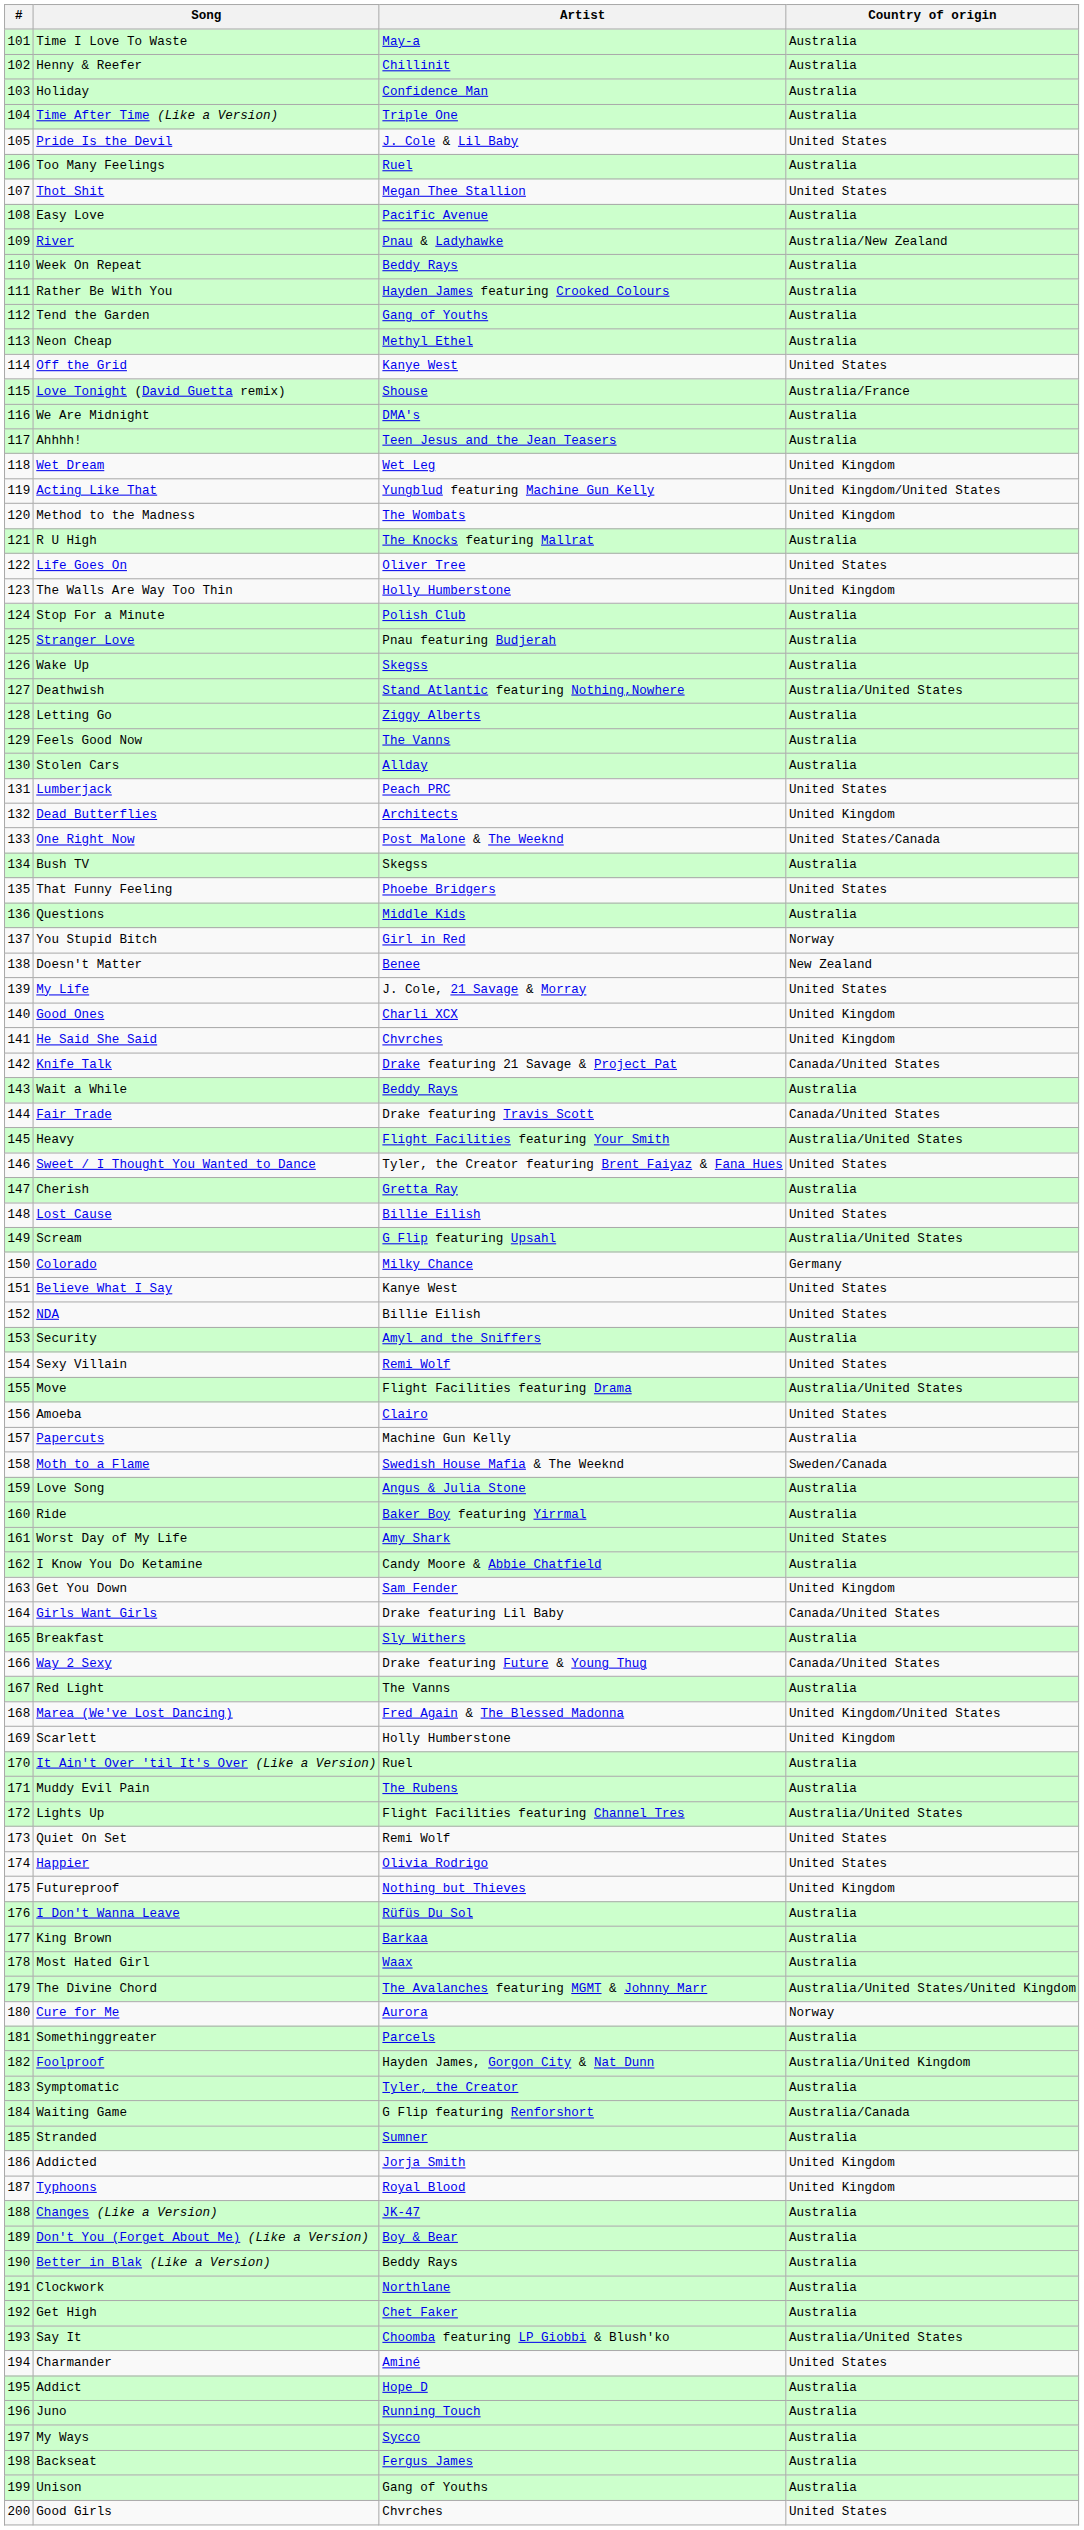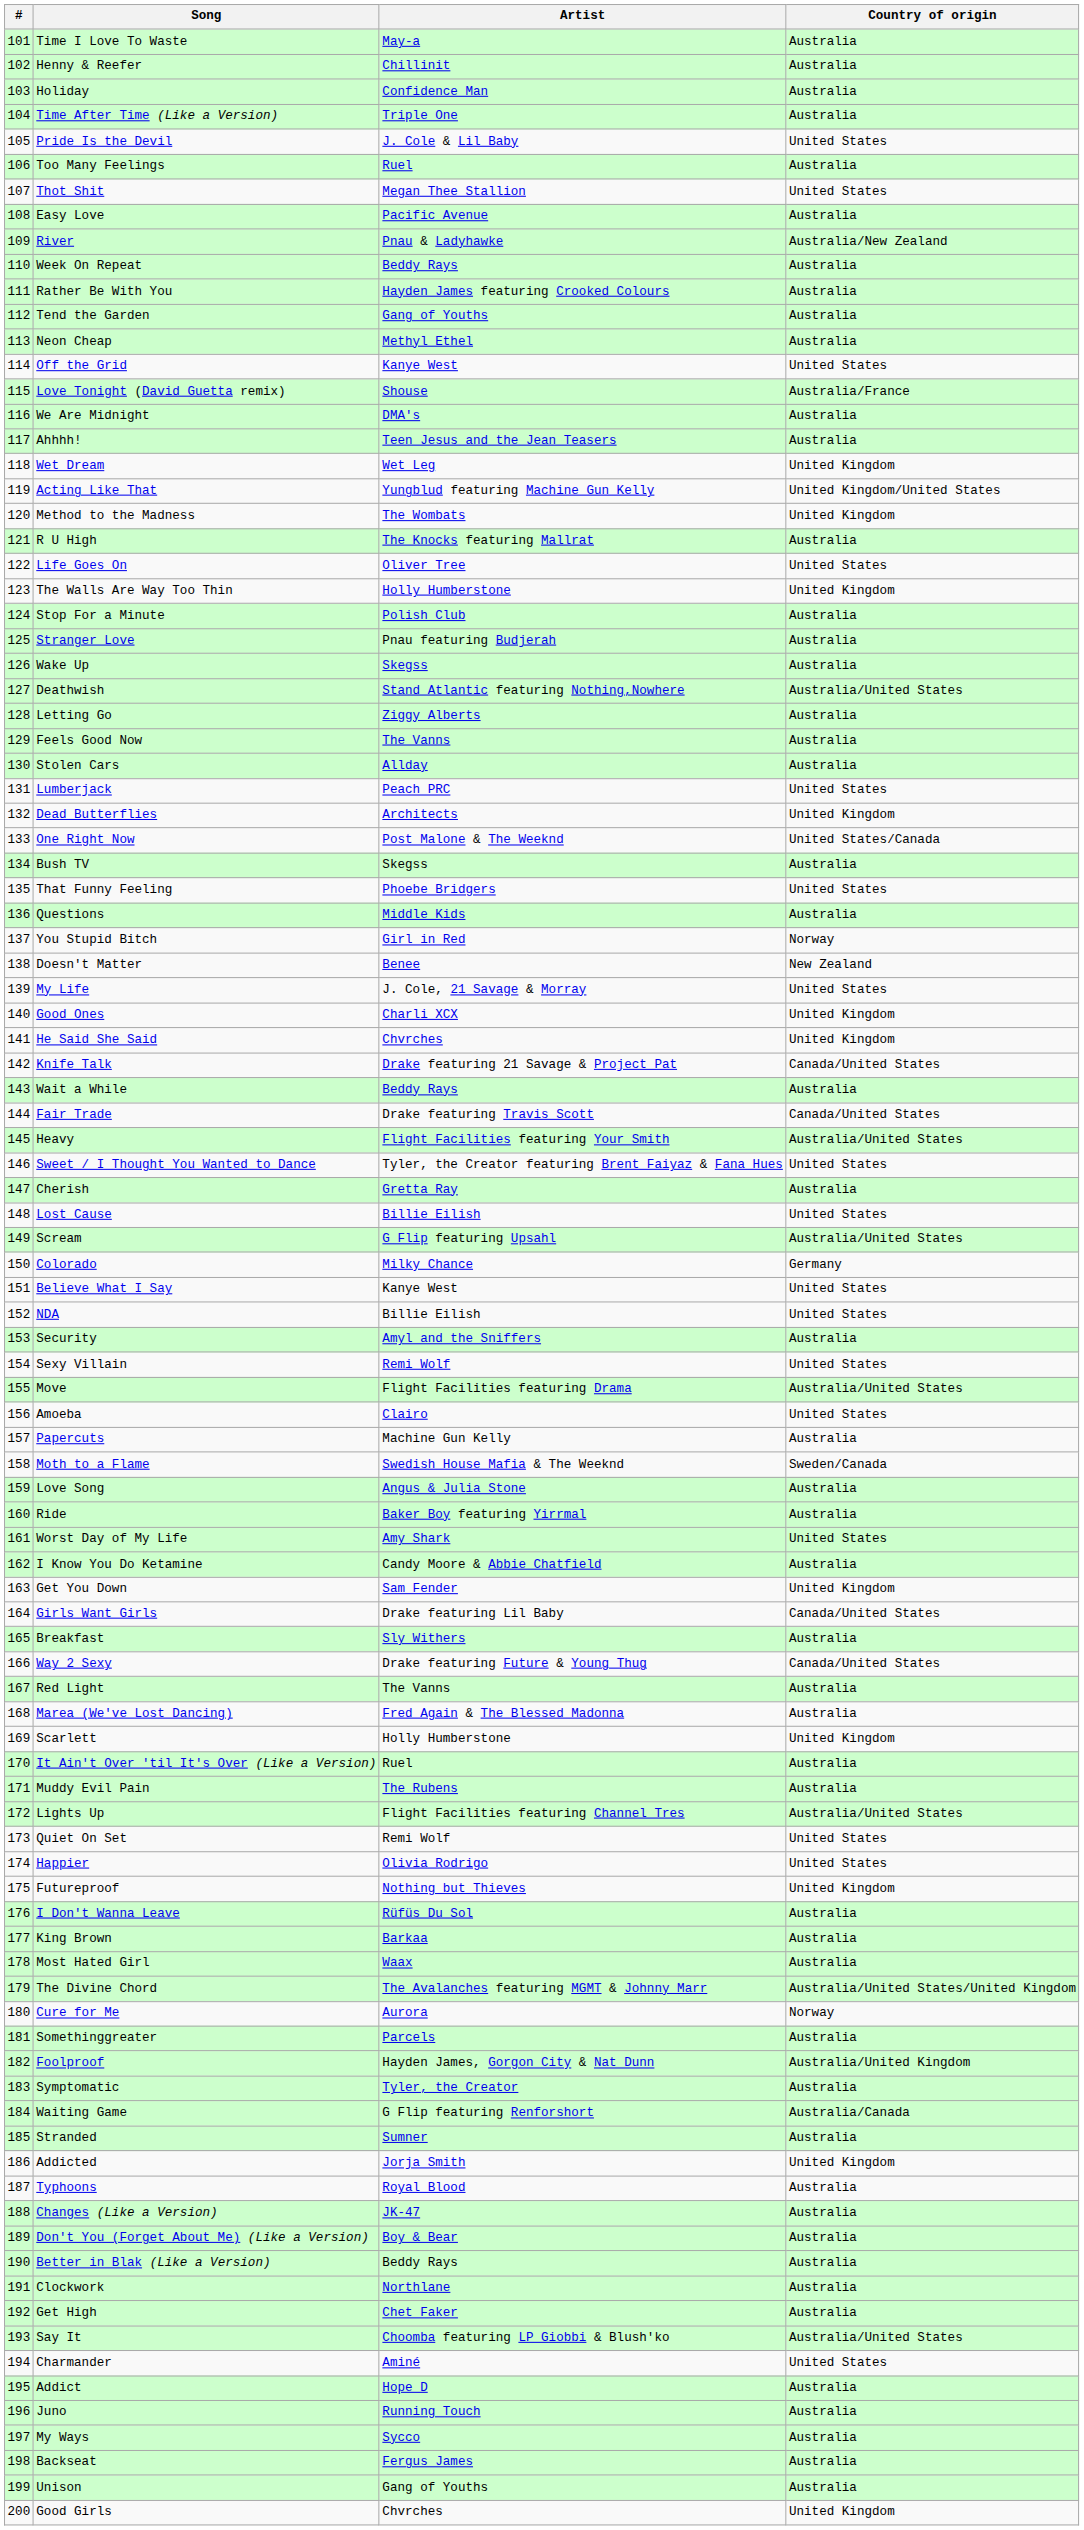Marea (We've Lost Dancing) | Country of origin: United Kingdom/United States -> Australia
Typhoons | Country of origin: United Kingdom -> Australia
Good Girls | Country of origin: United States -> United Kingdom
